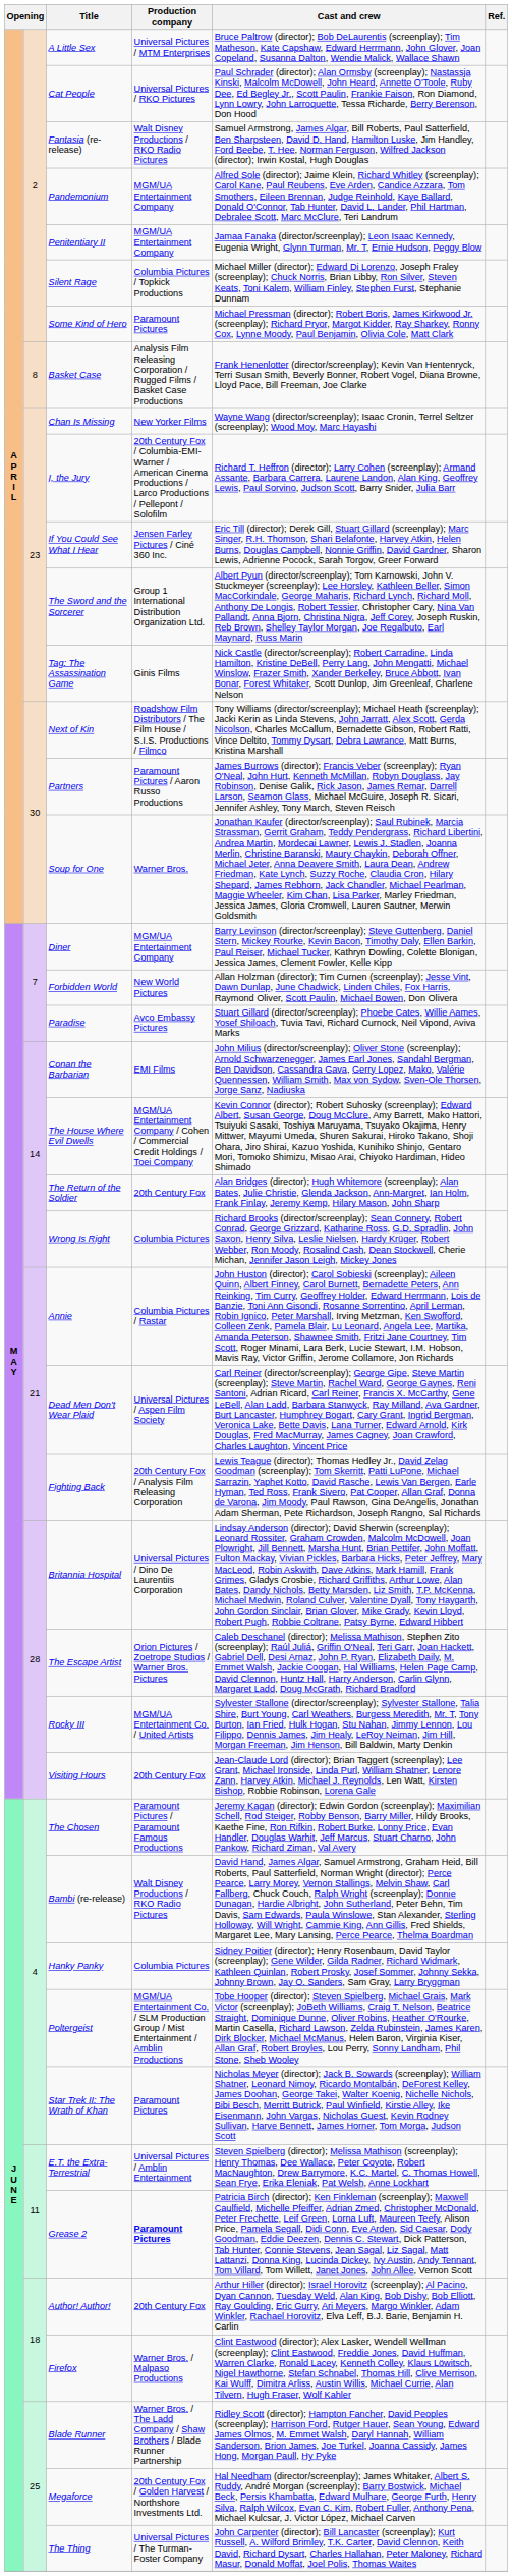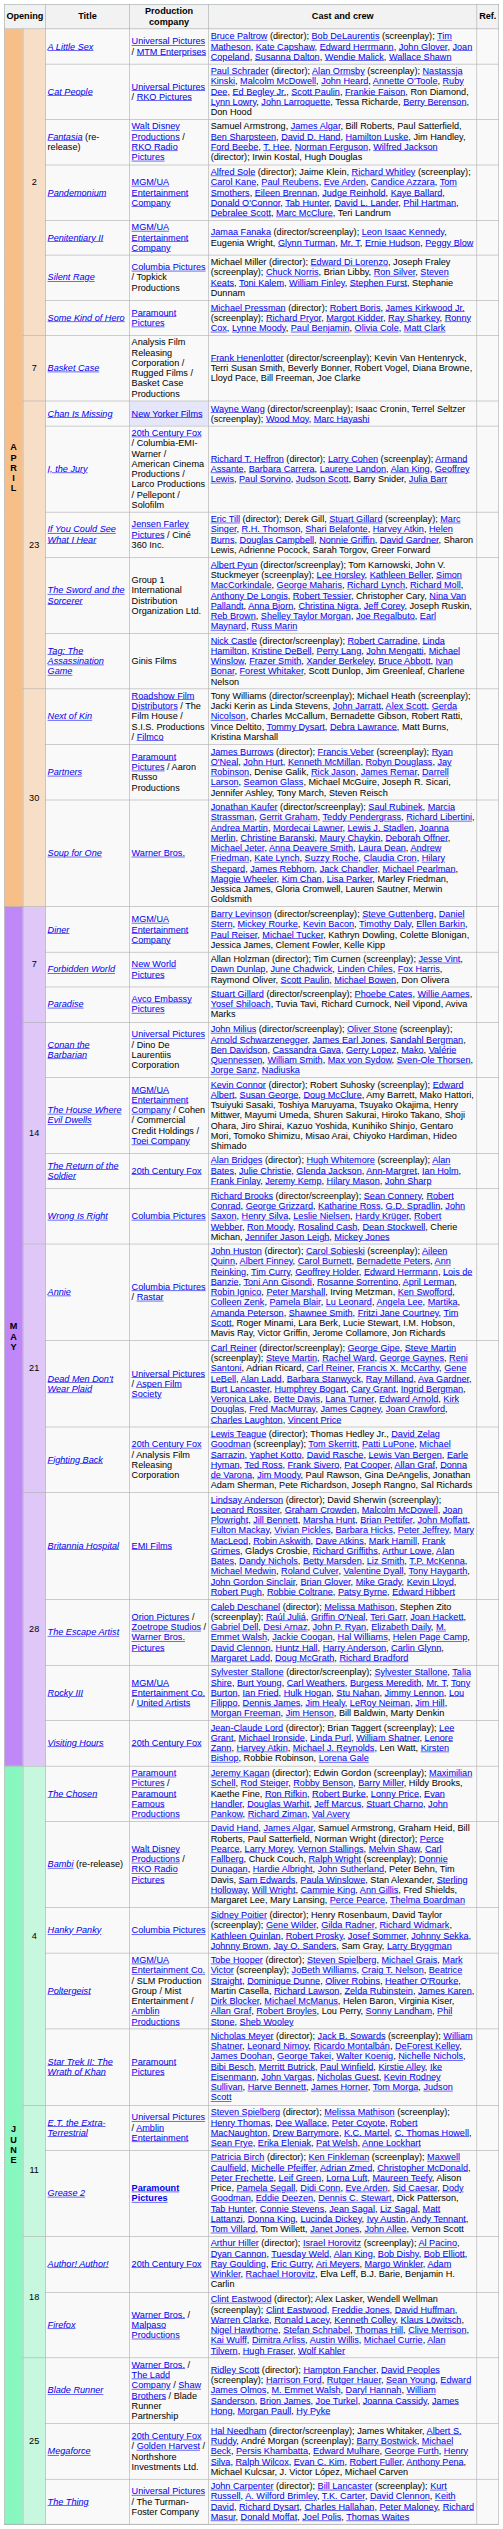Basket Case | column 2: 8 -> 7
Chan Is Missing | Production company: no background -> lavender background
Conan the Barbarian | Production company: EMI Films -> Universal Pictures / Dino De Laurentiis Corporation
Britannia Hospital | Production company: Universal Pictures / Dino De Laurentiis Corporation -> EMI Films
